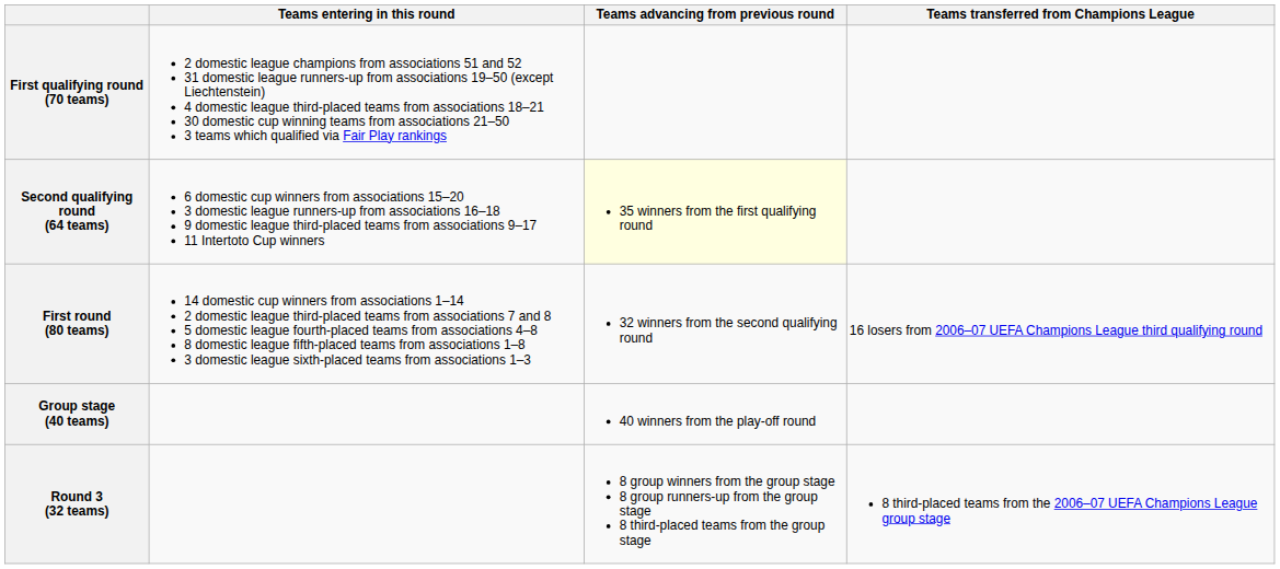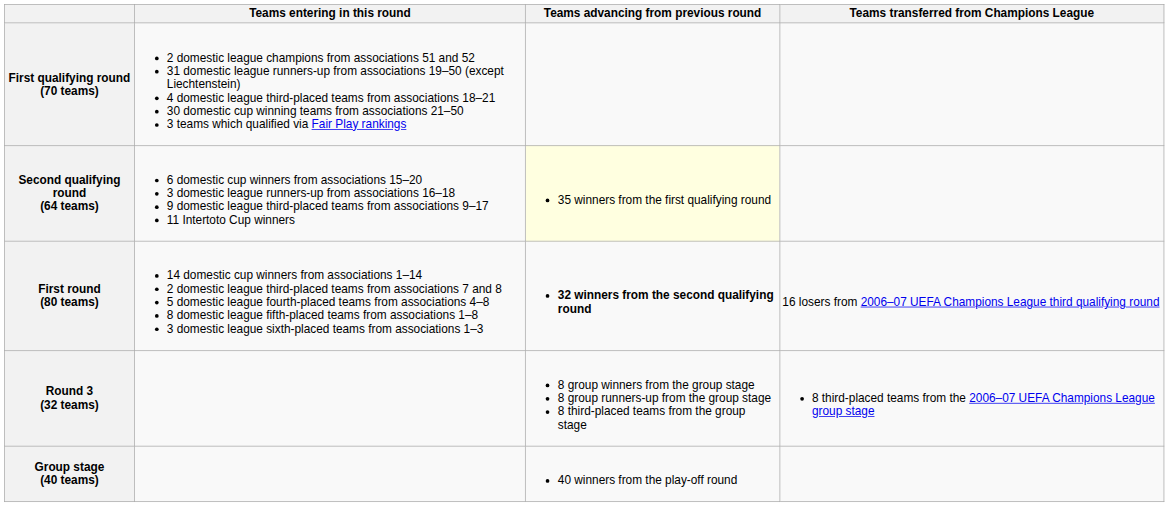First round (80 teams) | Teams advancing from previous round: normal -> bold
rows swapped: Group stage (40 teams) <-> Round 3 (32 teams)
